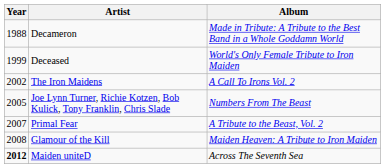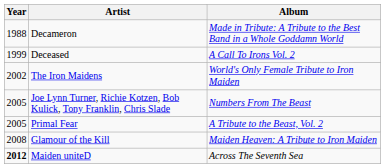Deceased | Album: World's Only Female Tribute to Iron Maiden -> A Call To Irons Vol. 2
The Iron Maidens | Album: A Call To Irons Vol. 2 -> World's Only Female Tribute to Iron Maiden
Primal Fear | Year: 2007 -> 2005
